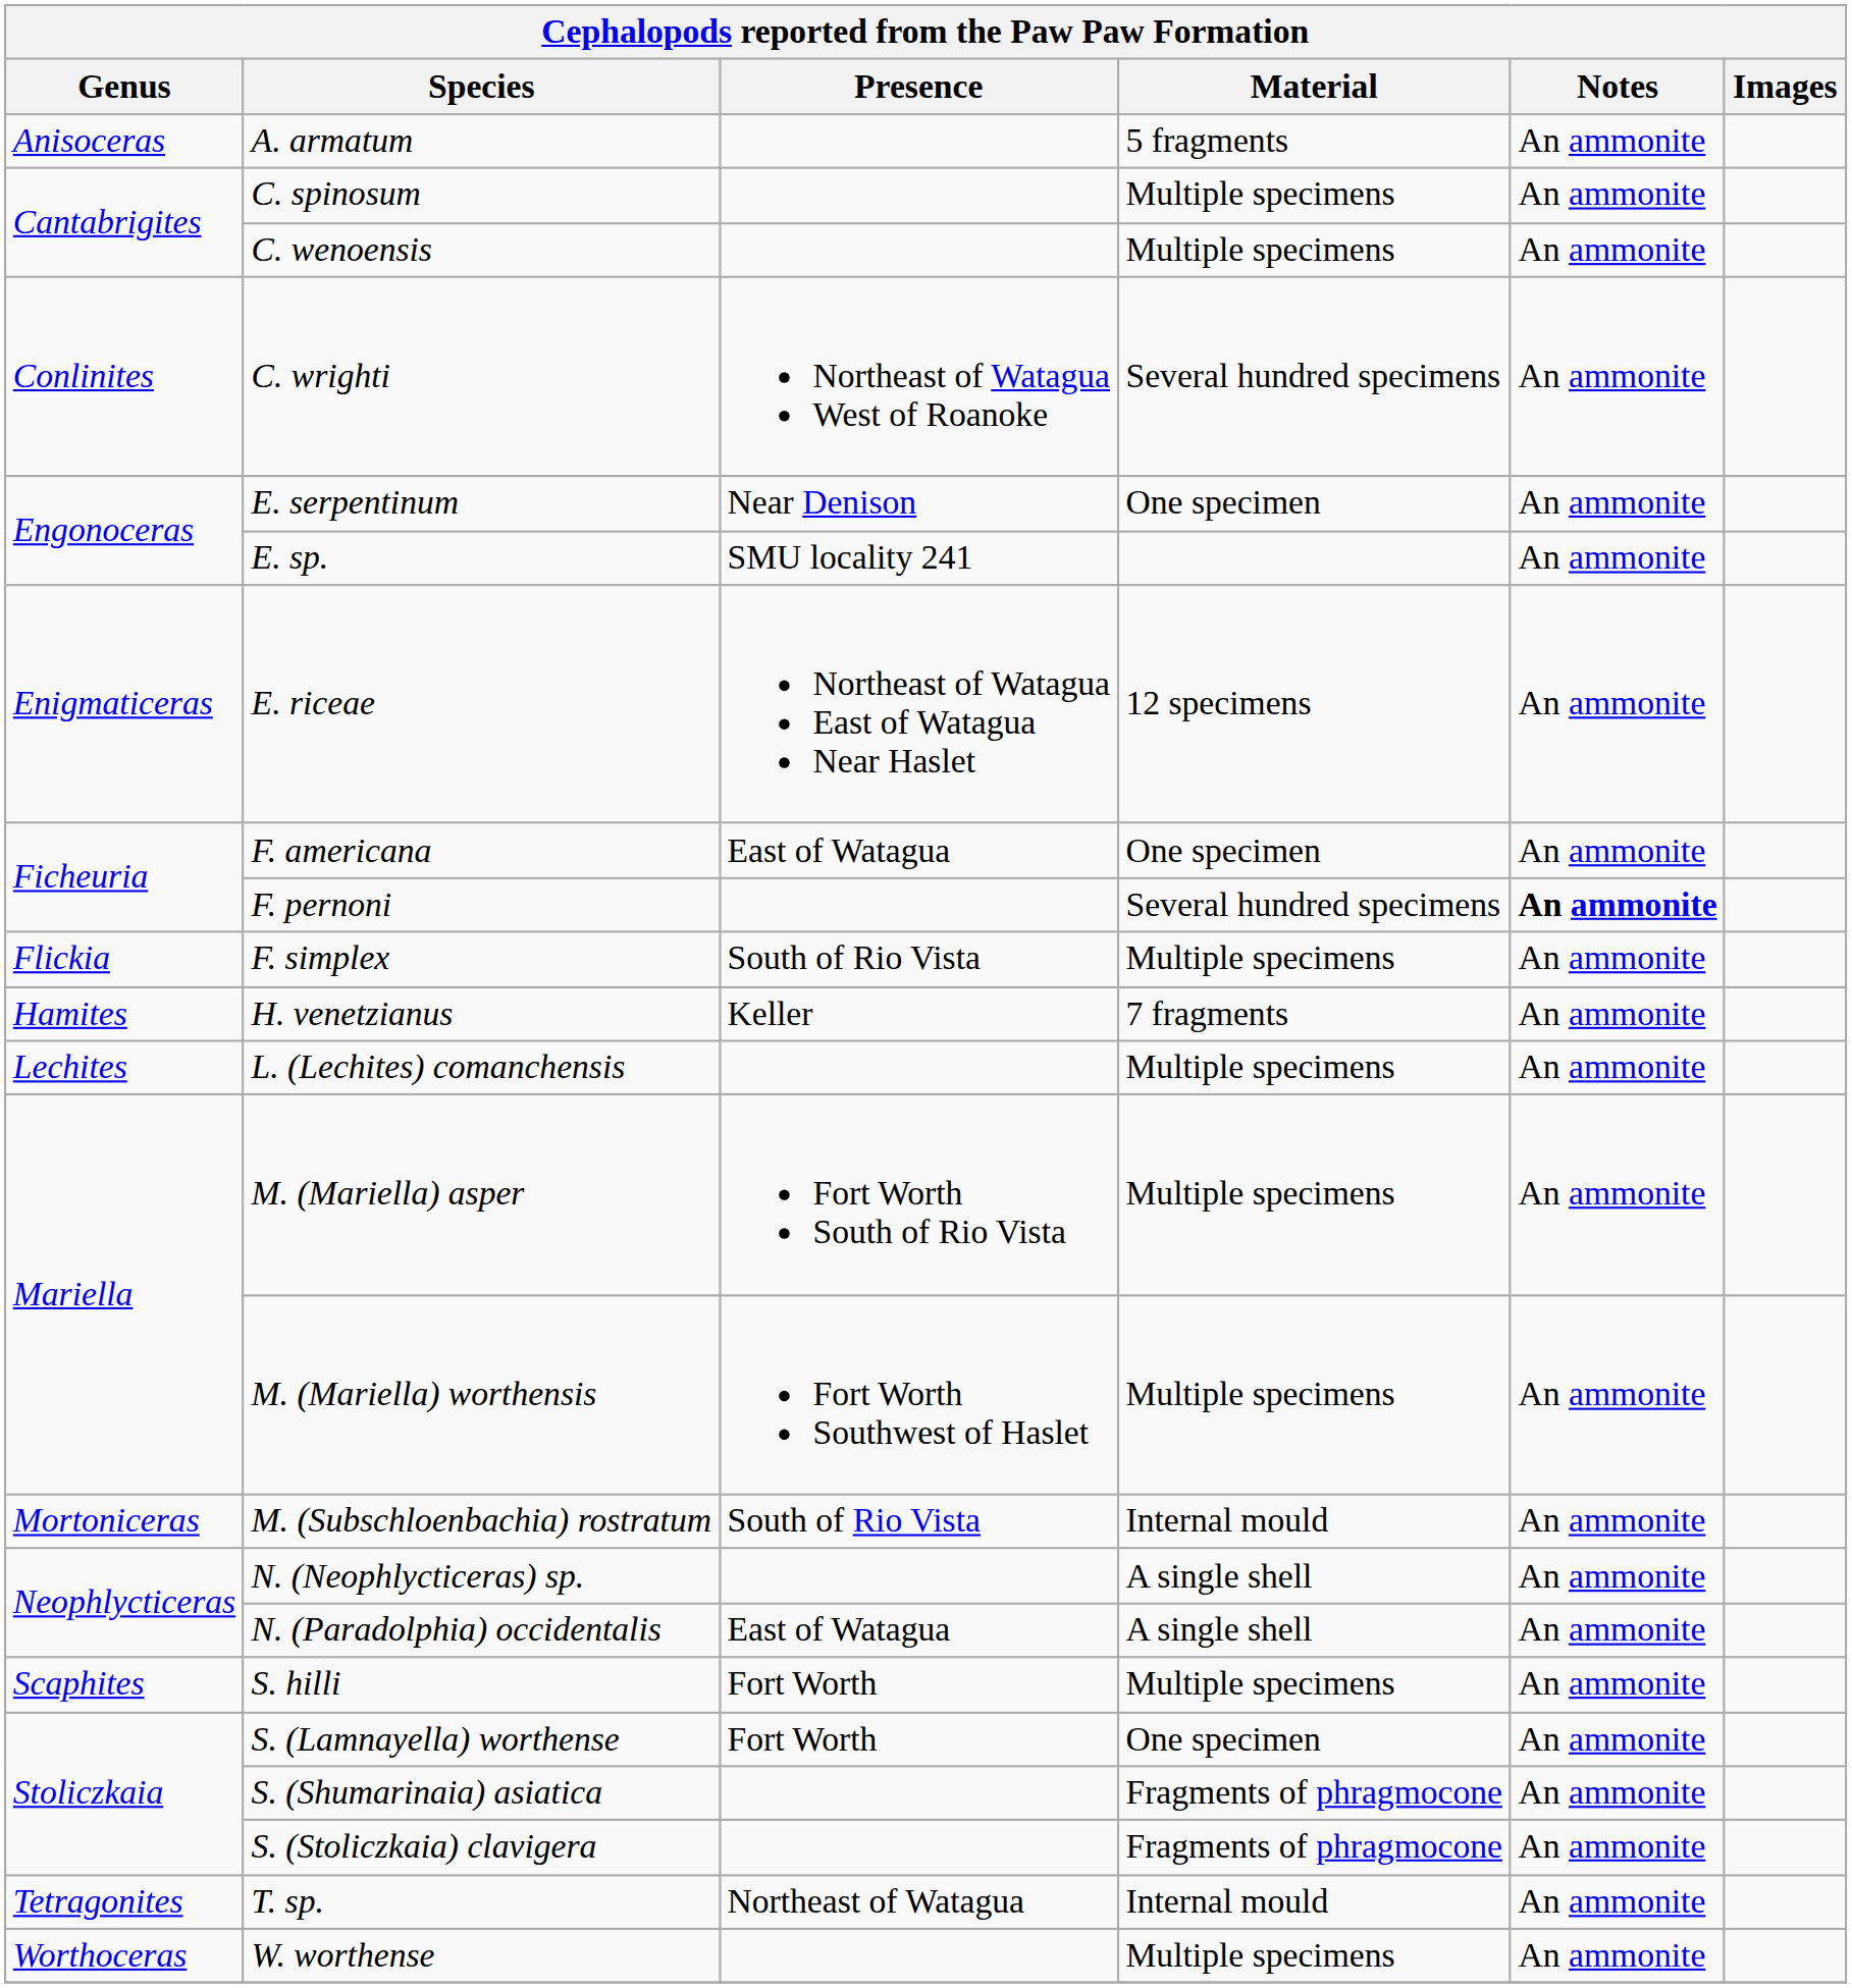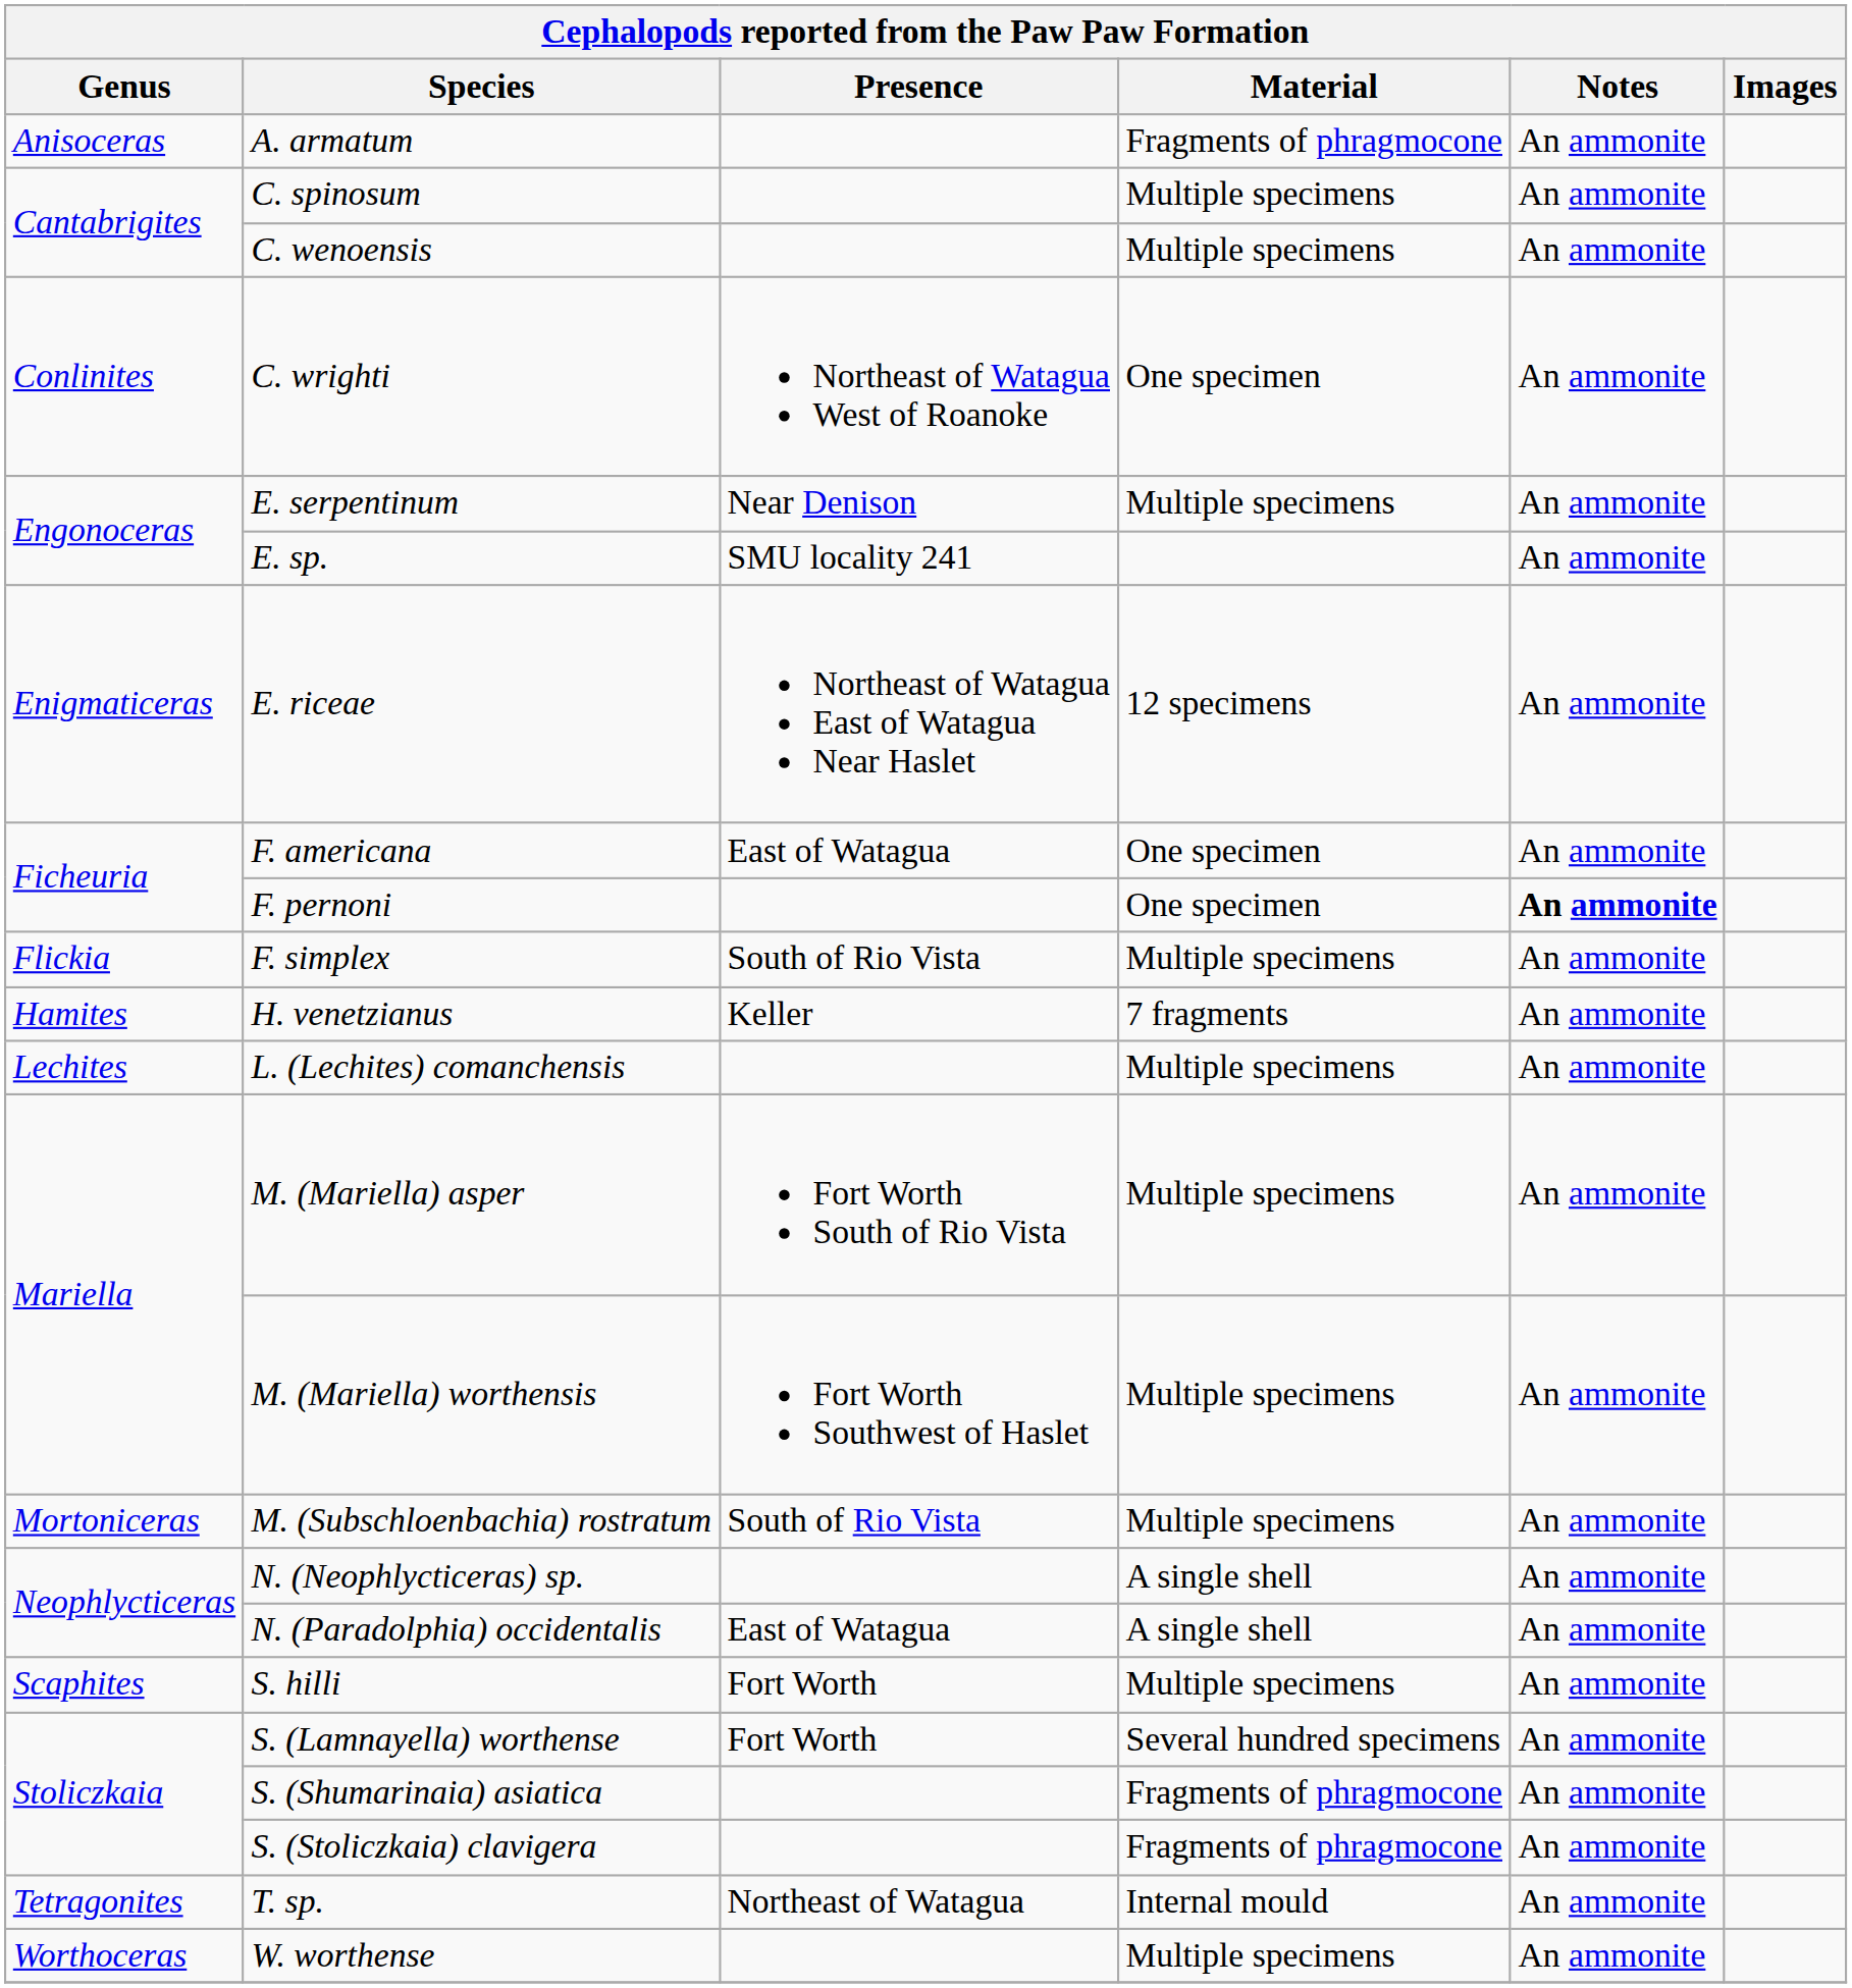A. armatum | Material: 5 fragments -> Fragments of phragmocone
C. wrighti | Material: Several hundred specimens -> One specimen
E. serpentinum | Material: One specimen -> Multiple specimens
F. pernoni | Material: Several hundred specimens -> One specimen
M. (Subschloenbachia) rostratum | Material: Internal mould -> Multiple specimens
S. (Lamnayella) worthense | Material: One specimen -> Several hundred specimens
